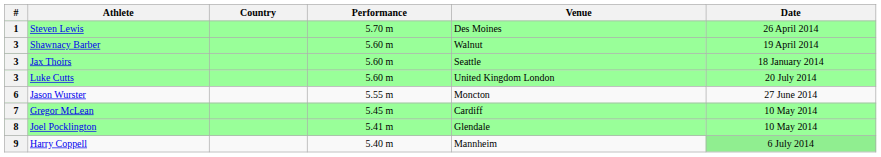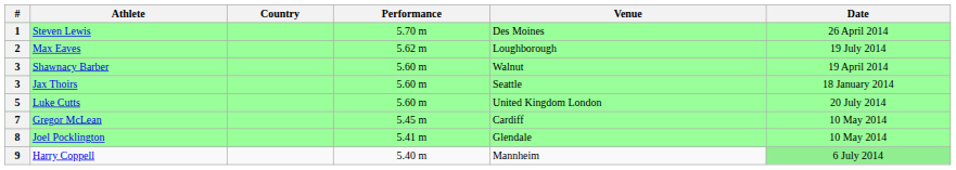+ row: 2 | Max Eaves | 5.62 m | Loughborough | 19 July 2014
Luke Cutts | #: 3 -> 5
- row: 6 | Jason Wurster | 5.55 m | Moncton | 27 June 2014
